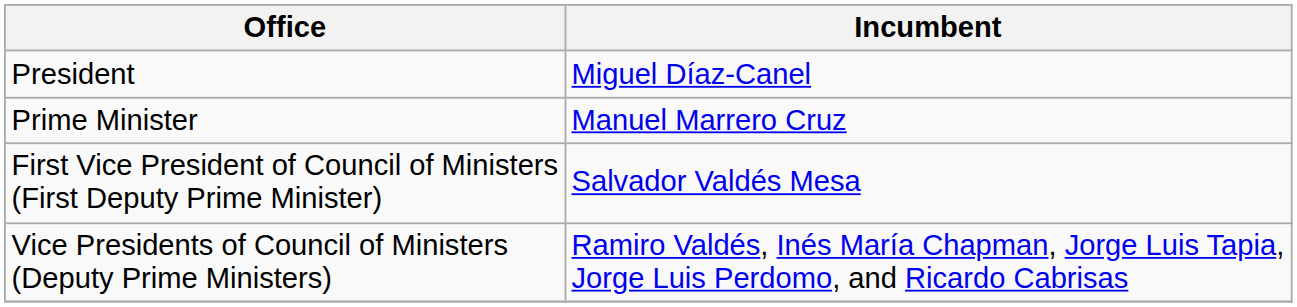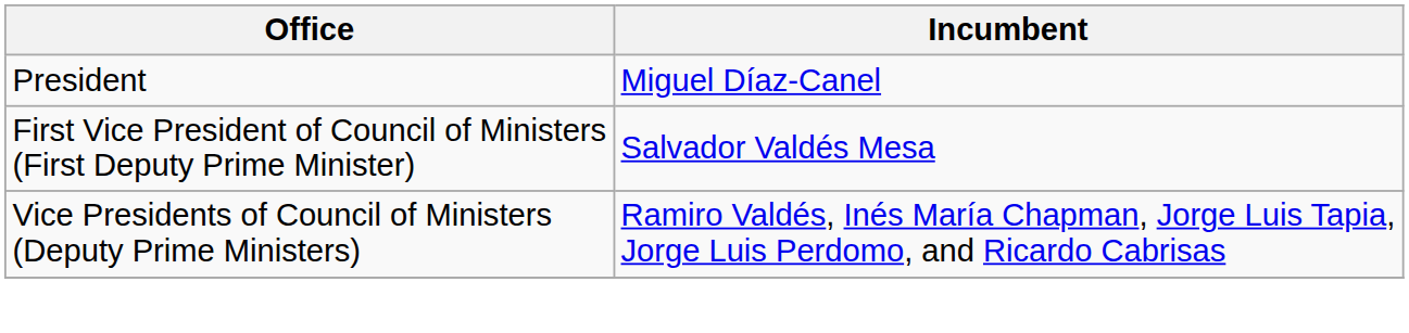- row: Prime Minister | Manuel Marrero Cruz
